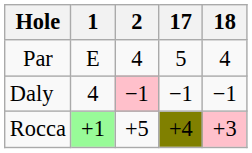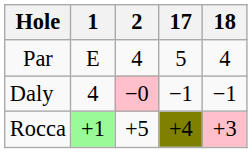Daly | 2: −1 -> −0
